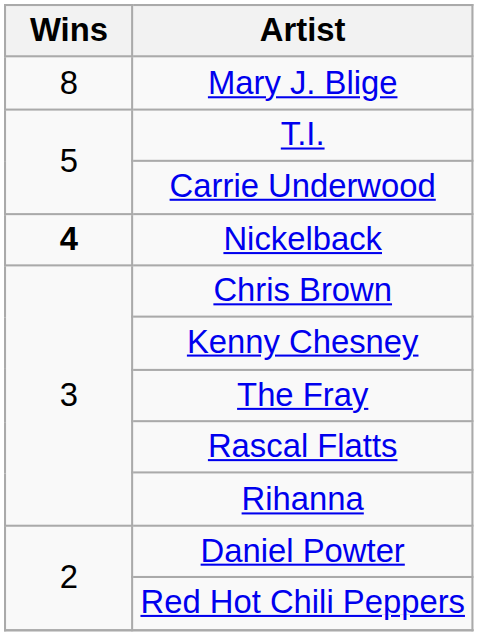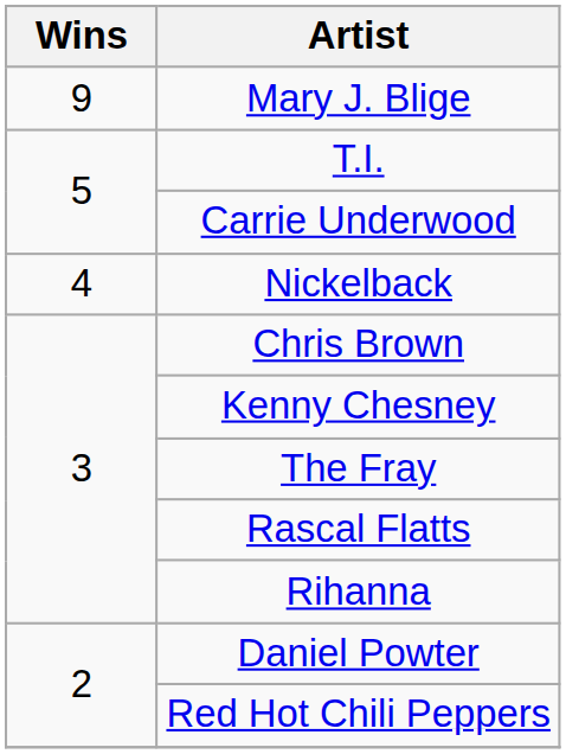Mary J. Blige | Wins: 8 -> 9
Nickelback | Wins: bold -> normal
